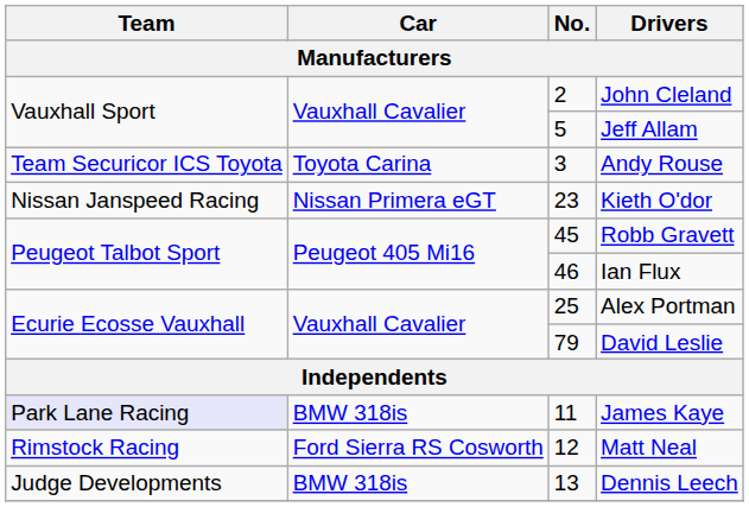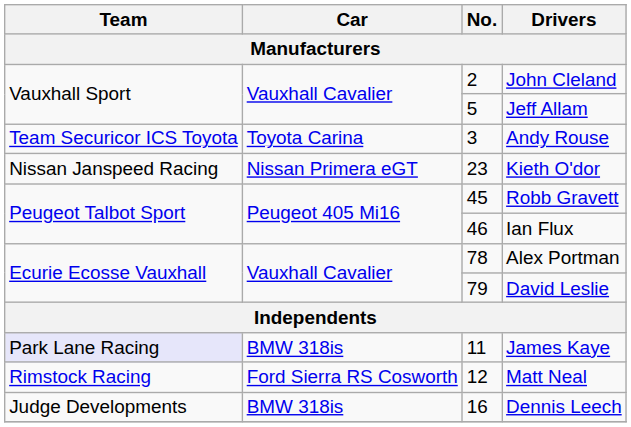Alex Portman | No.: 25 -> 78
Dennis Leech | No.: 13 -> 16
